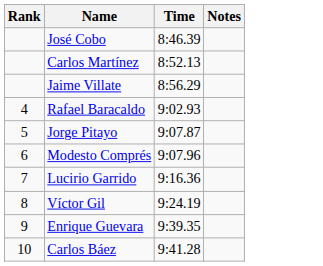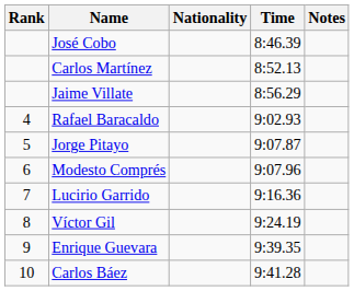+ column: Nationality
